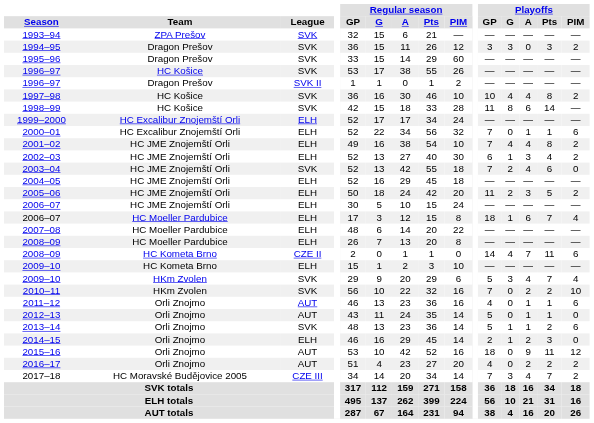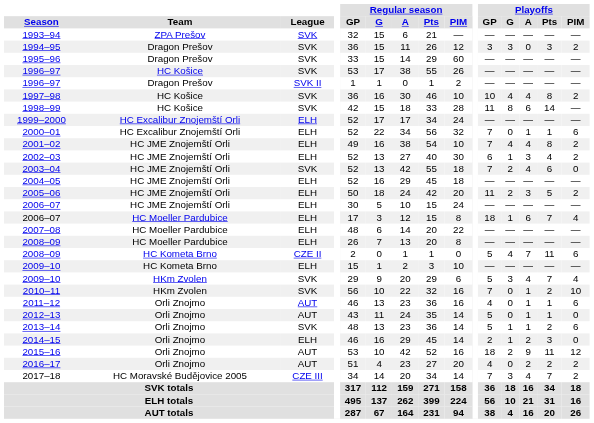2008–09 / HC Kometa Brno | Playoffs / GP: 14 -> 5
2010–11 | Playoffs / A: 2 -> 1
2015–16 | Playoffs / G: 0 -> 2
